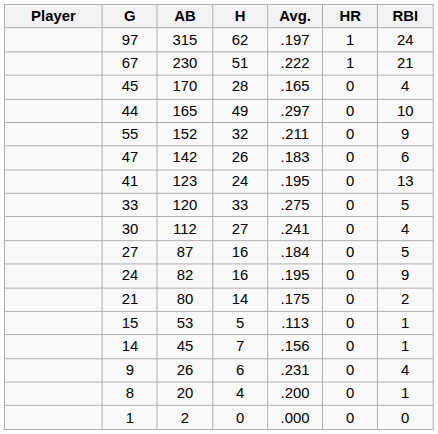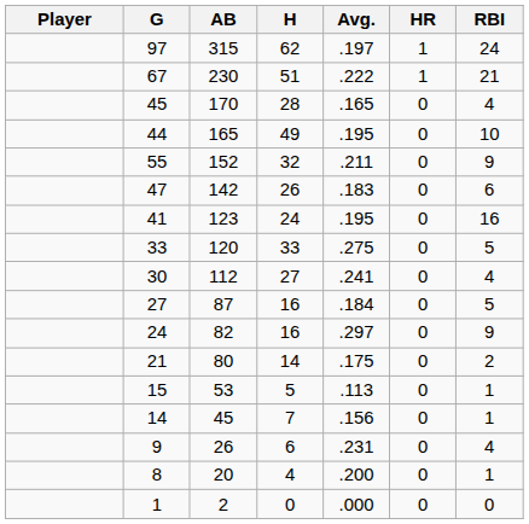165 | Avg.: .297 -> .195
123 | RBI: 13 -> 16
82 | Avg.: .195 -> .297
